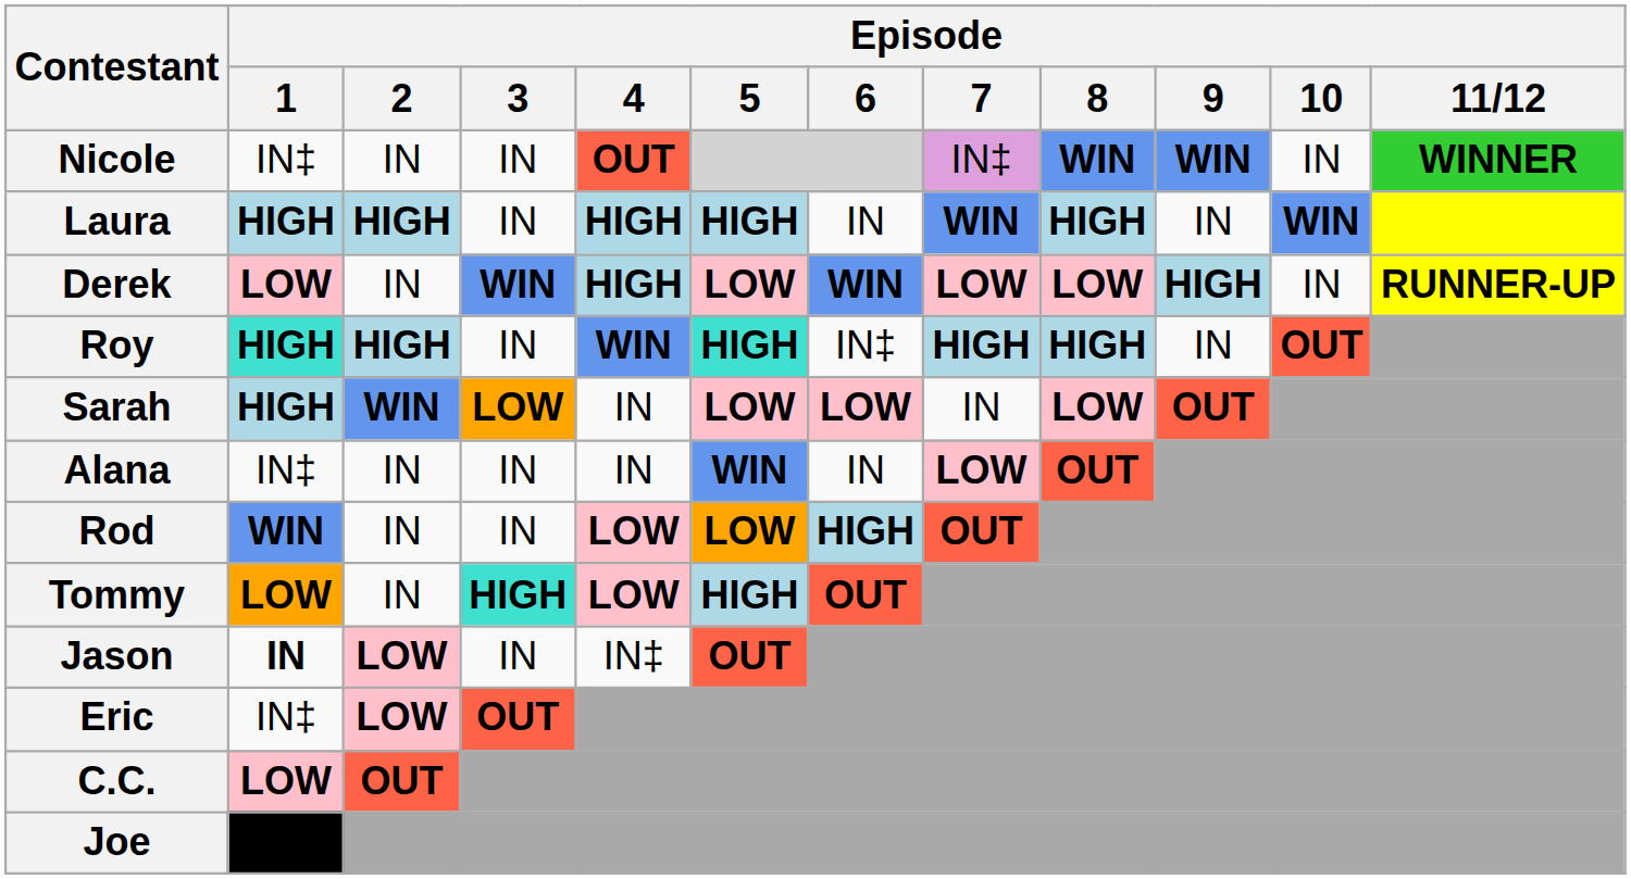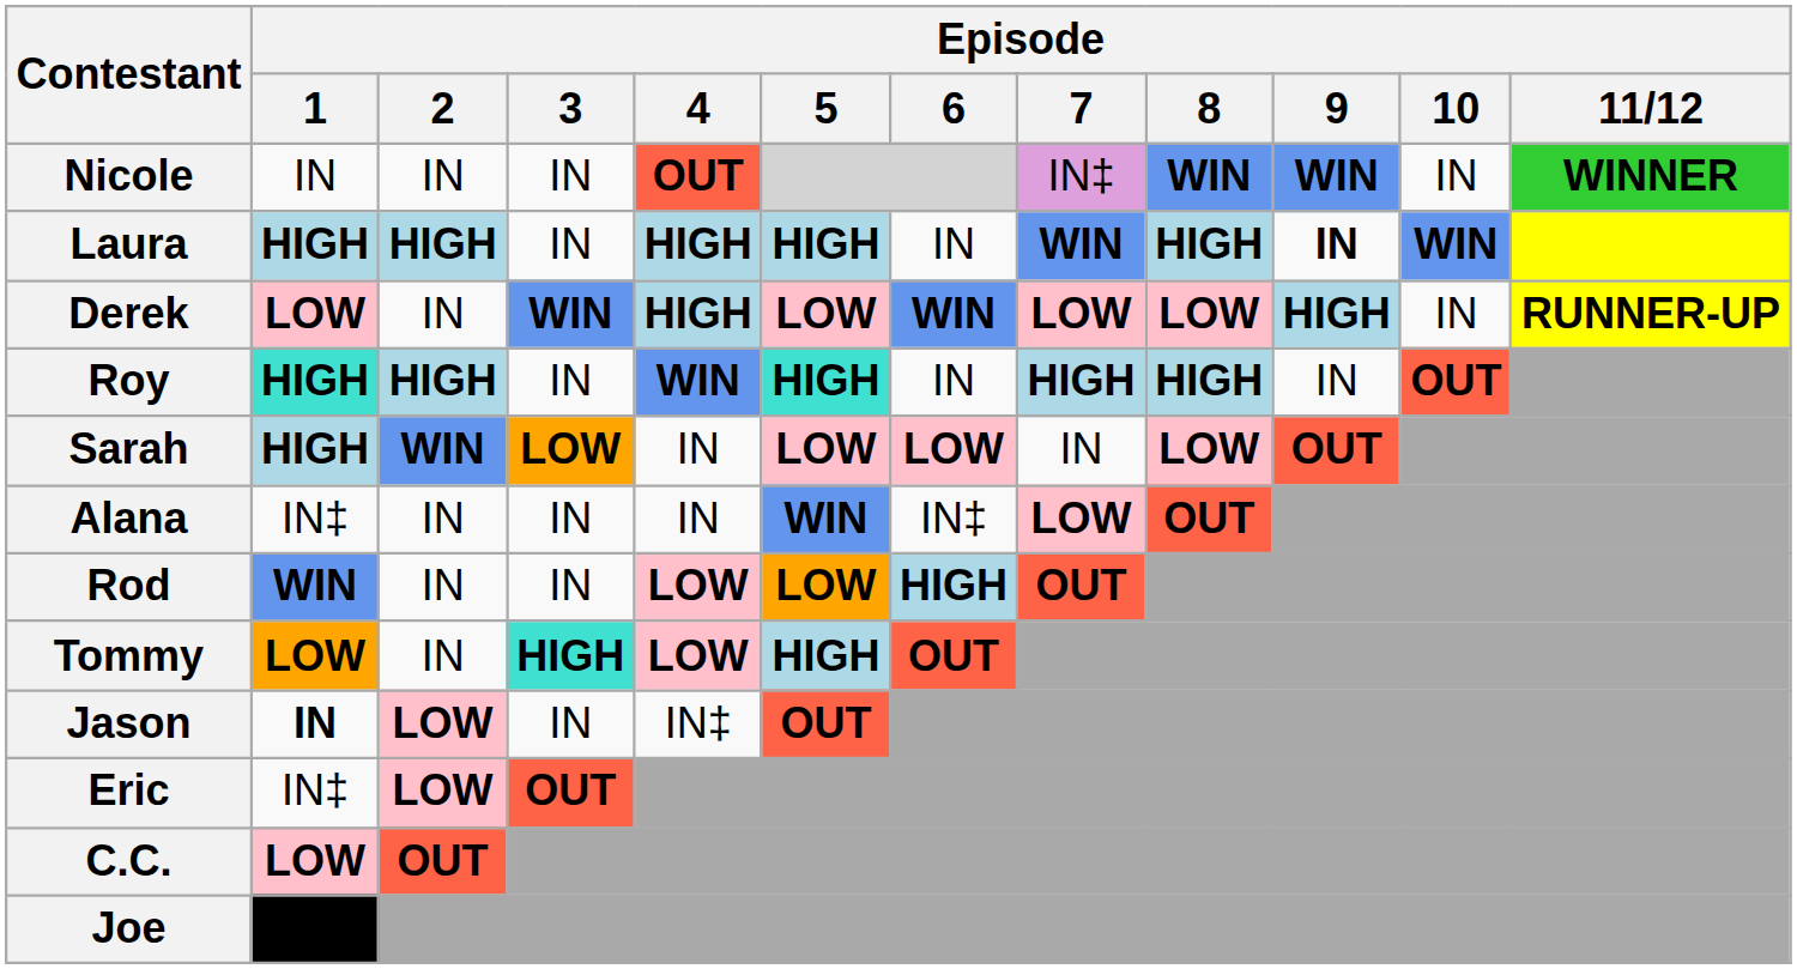Nicole | Episode / 1: IN‡ -> IN
Laura | Episode / 9: normal -> bold
Roy | Episode / 6: IN‡ -> IN
Alana | Episode / 6: IN -> IN‡
